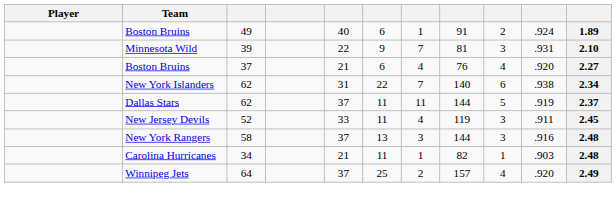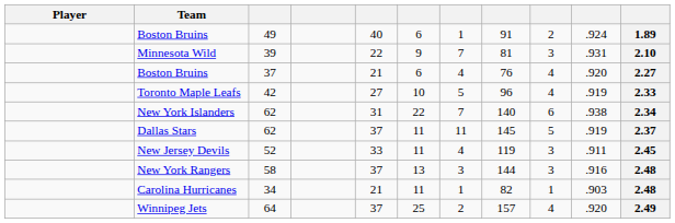+ row: Toronto Maple Leafs | 42 | 27 | 10 | 5 | 96 | 4 | .919 | 2.33
Dallas Stars | column 8: 144 -> 145
